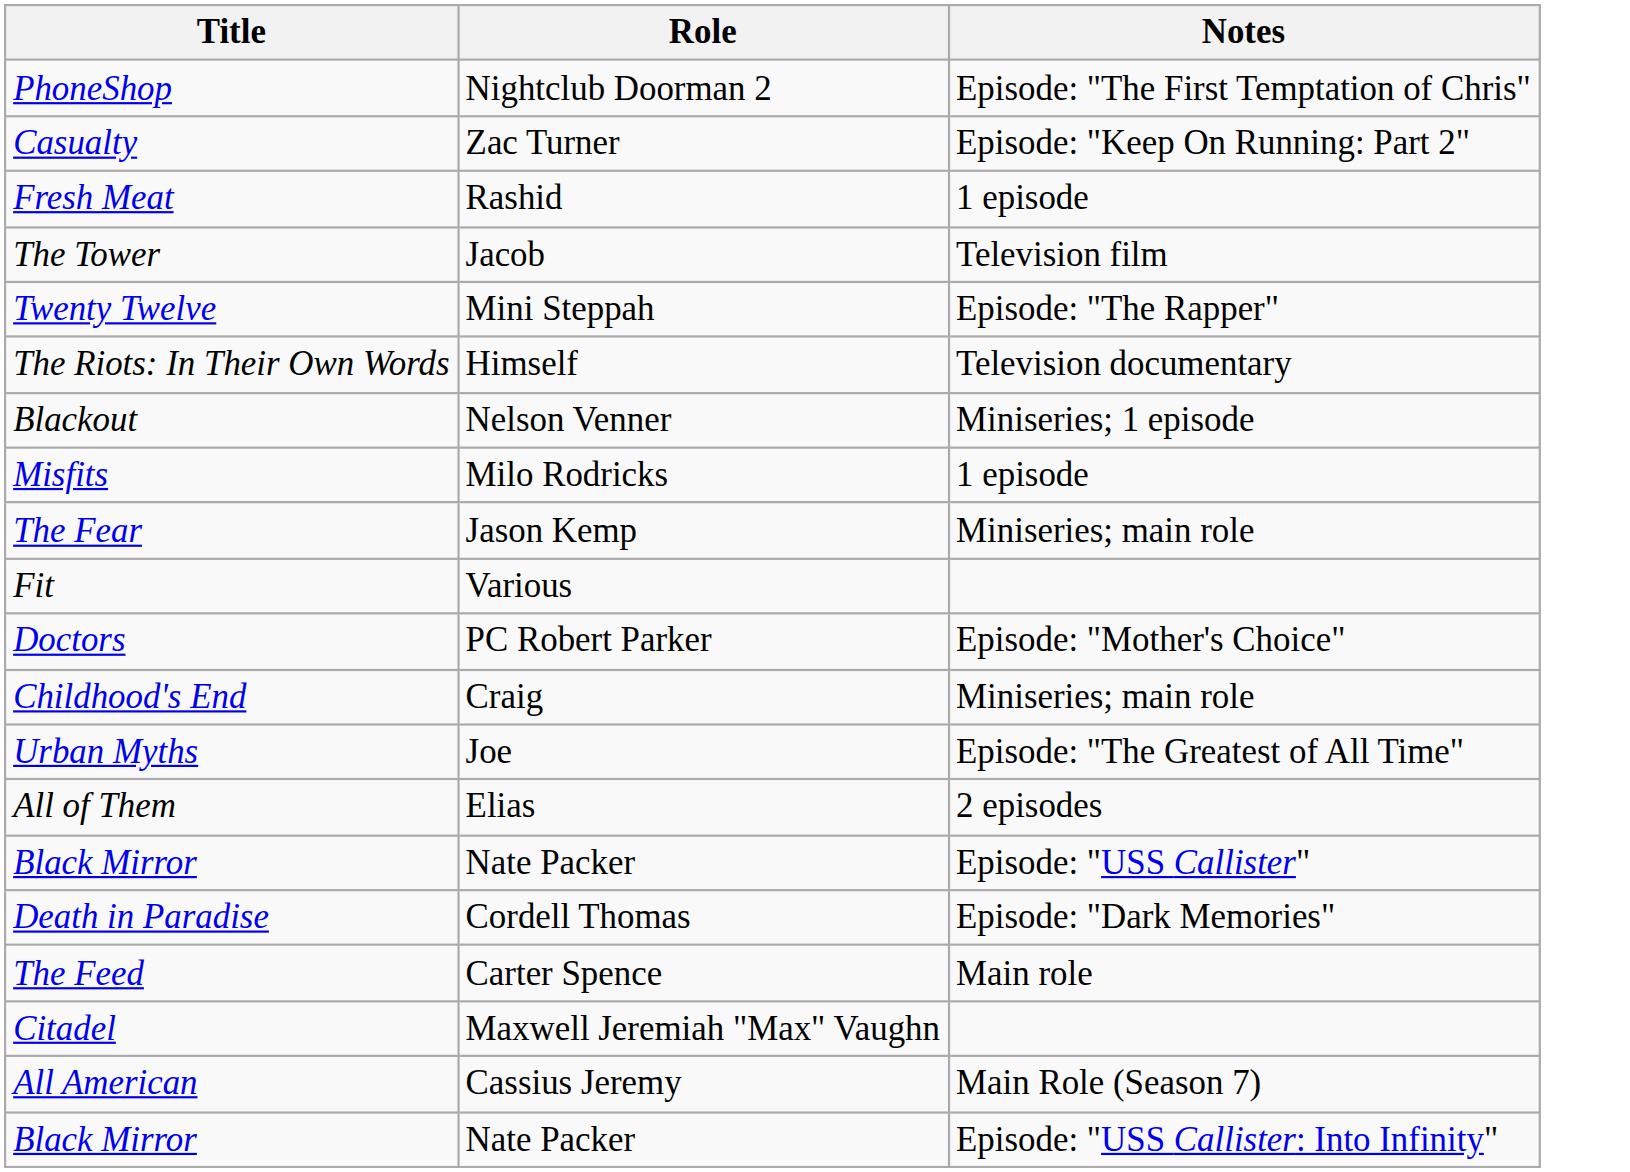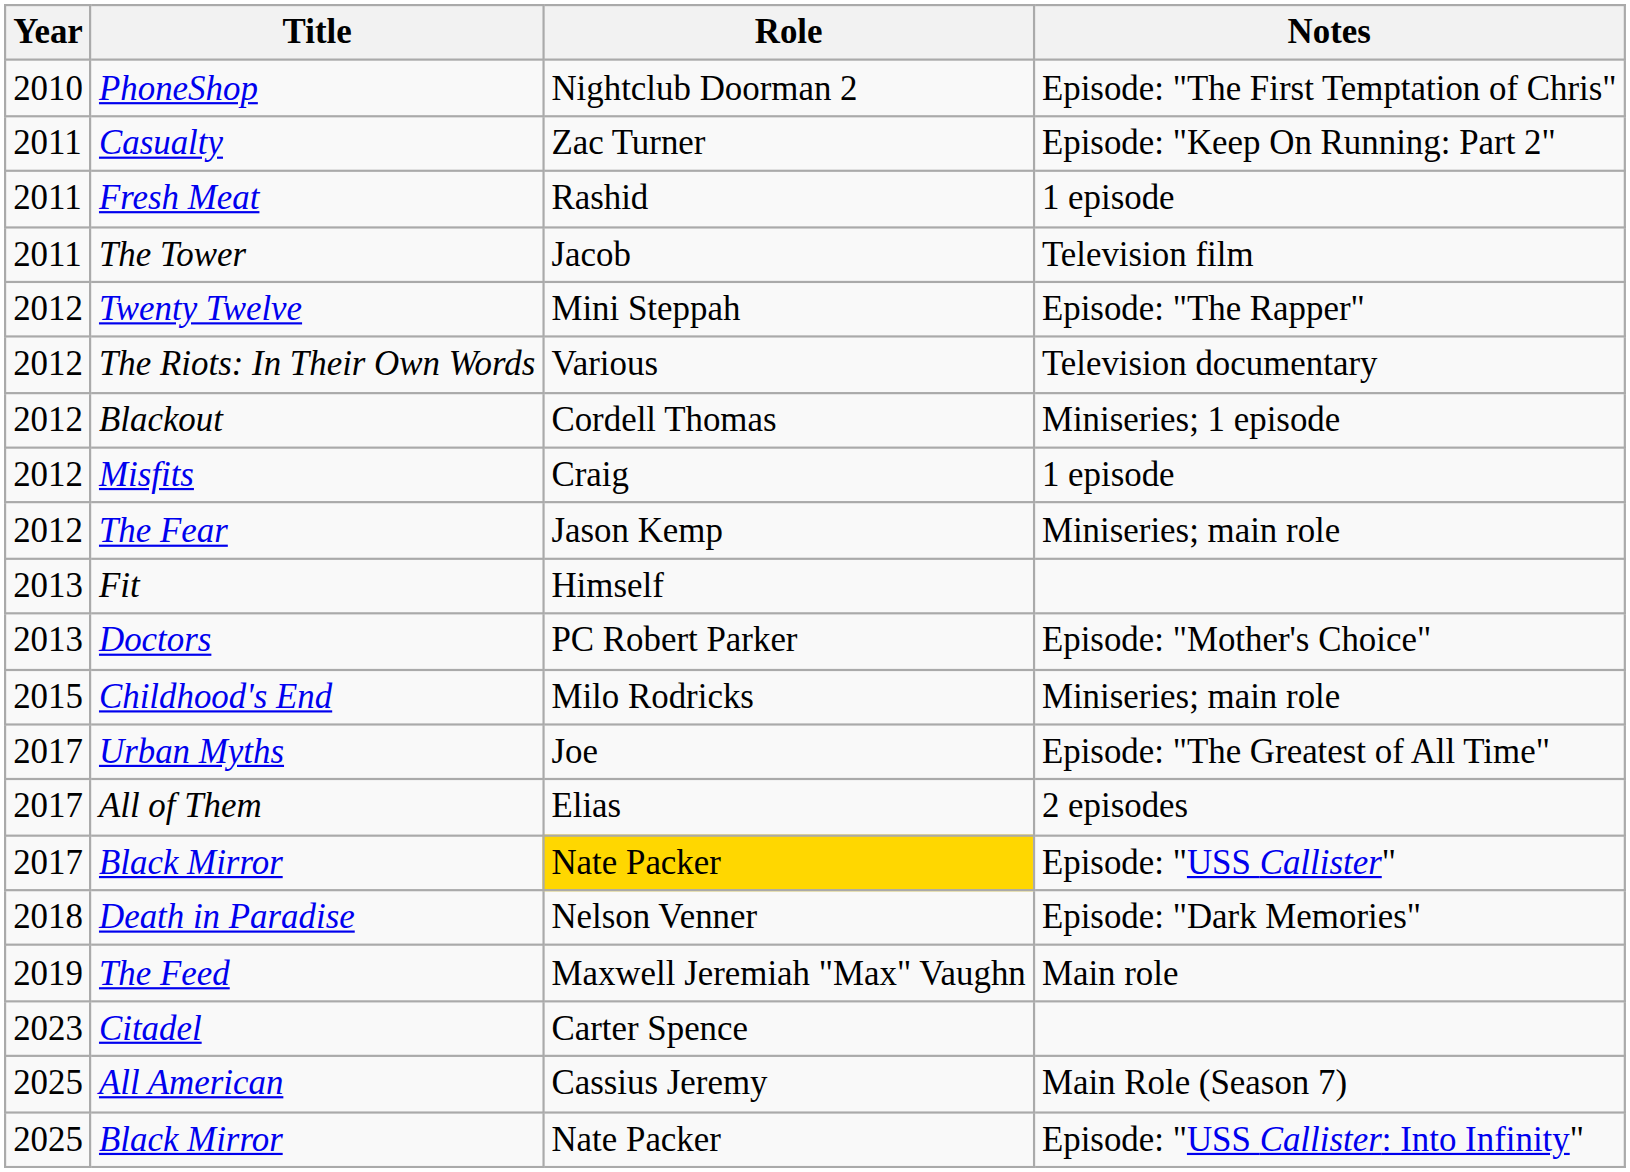+ column: Year | 2010 | 2011 | 2011 | 2011 | 2012 | 2012 | 2012 | 2012 | 2012 | 2013 | 2013 | 2015 | 2017 | 2017 | 2017 | 2018 | 2019 | 2023 | 2025 | 2025
The Riots: In Their Own Words | Role: Himself -> Various
Blackout | Role: Nelson Venner -> Cordell Thomas
Misfits | Role: Milo Rodricks -> Craig
Fit | Role: Various -> Himself
Childhood's End | Role: Craig -> Milo Rodricks
Black Mirror / Episode: "USS Callister" | Role: no background -> gold background
Death in Paradise | Role: Cordell Thomas -> Nelson Venner
The Feed | Role: Carter Spence -> Maxwell Jeremiah "Max" Vaughn
Citadel | Role: Maxwell Jeremiah "Max" Vaughn -> Carter Spence
